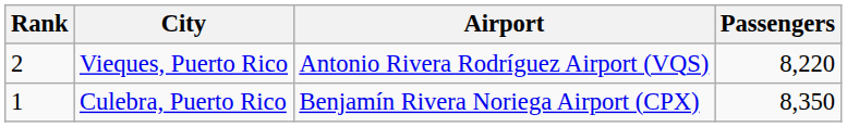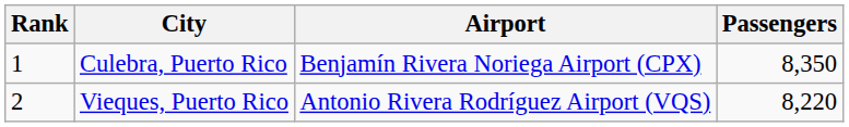rows swapped: Culebra, Puerto Rico <-> Vieques, Puerto Rico
